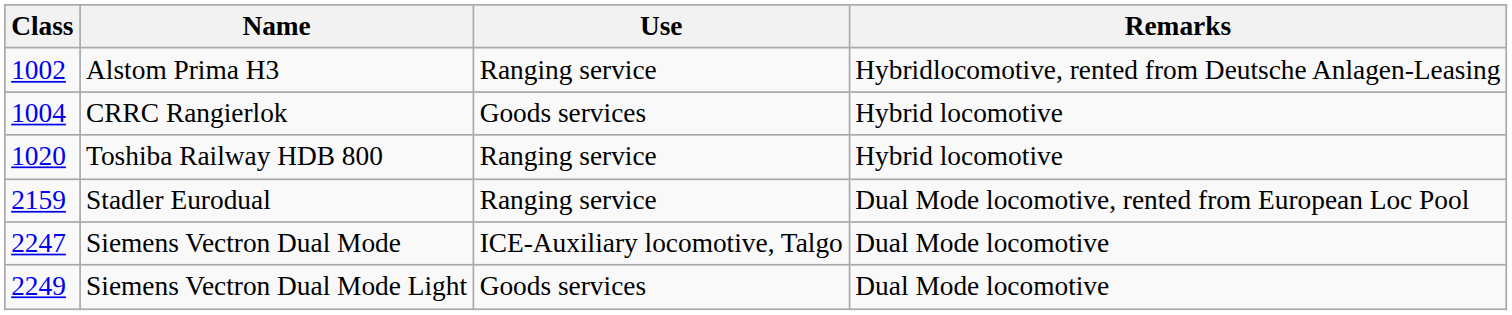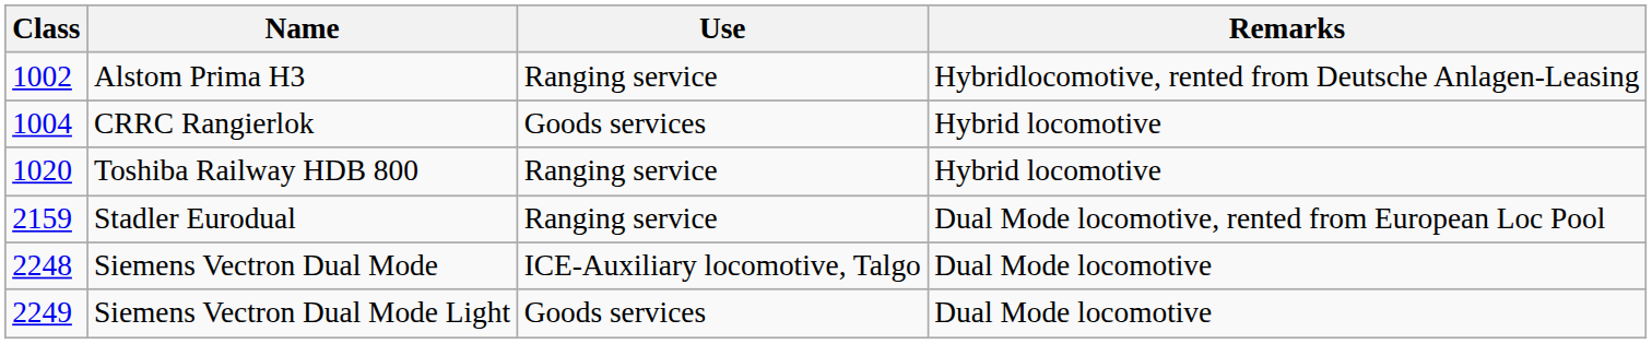Siemens Vectron Dual Mode | Class: 2247 -> 2248
